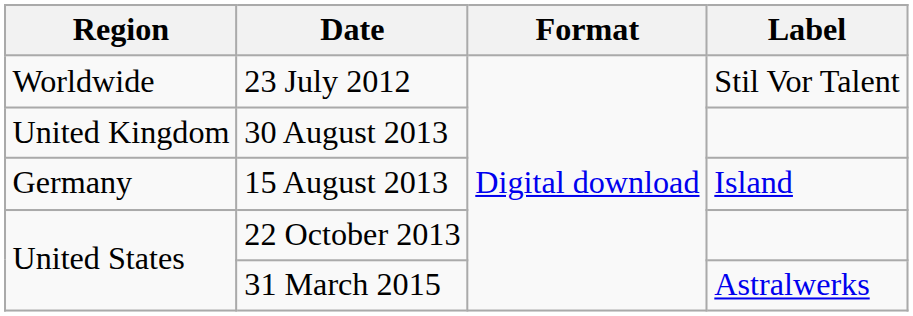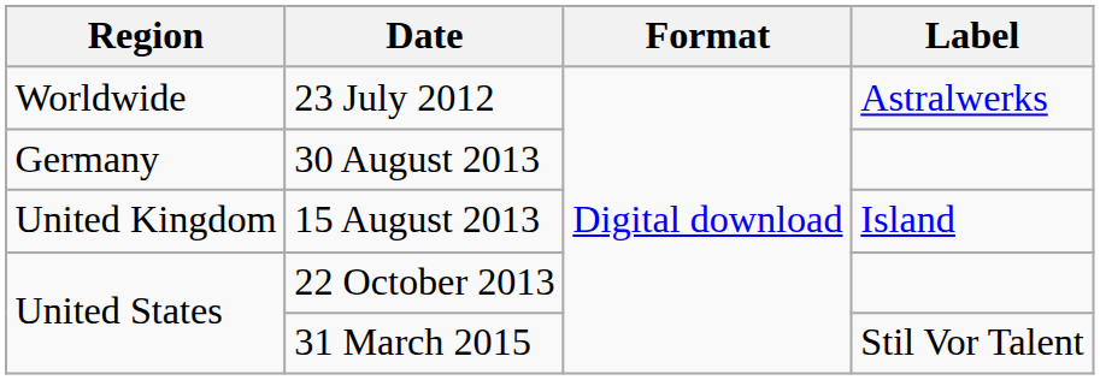23 July 2012 | Label: Stil Vor Talent -> Astralwerks
30 August 2013 | Region: United Kingdom -> Germany
15 August 2013 | Region: Germany -> United Kingdom
31 March 2015 | Label: Astralwerks -> Stil Vor Talent
